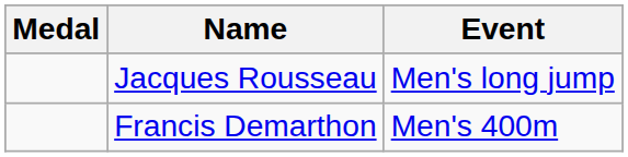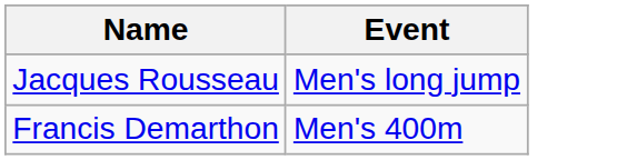- column: Medal
